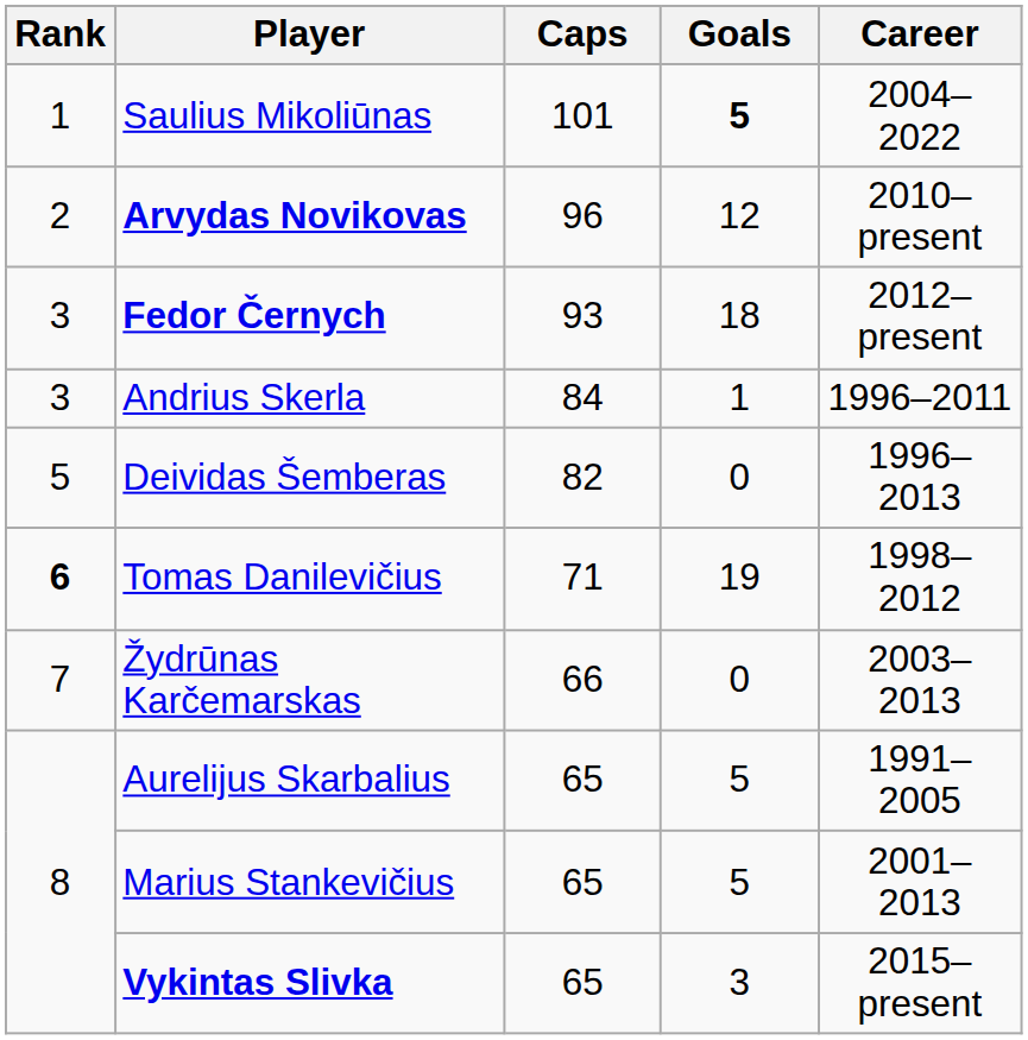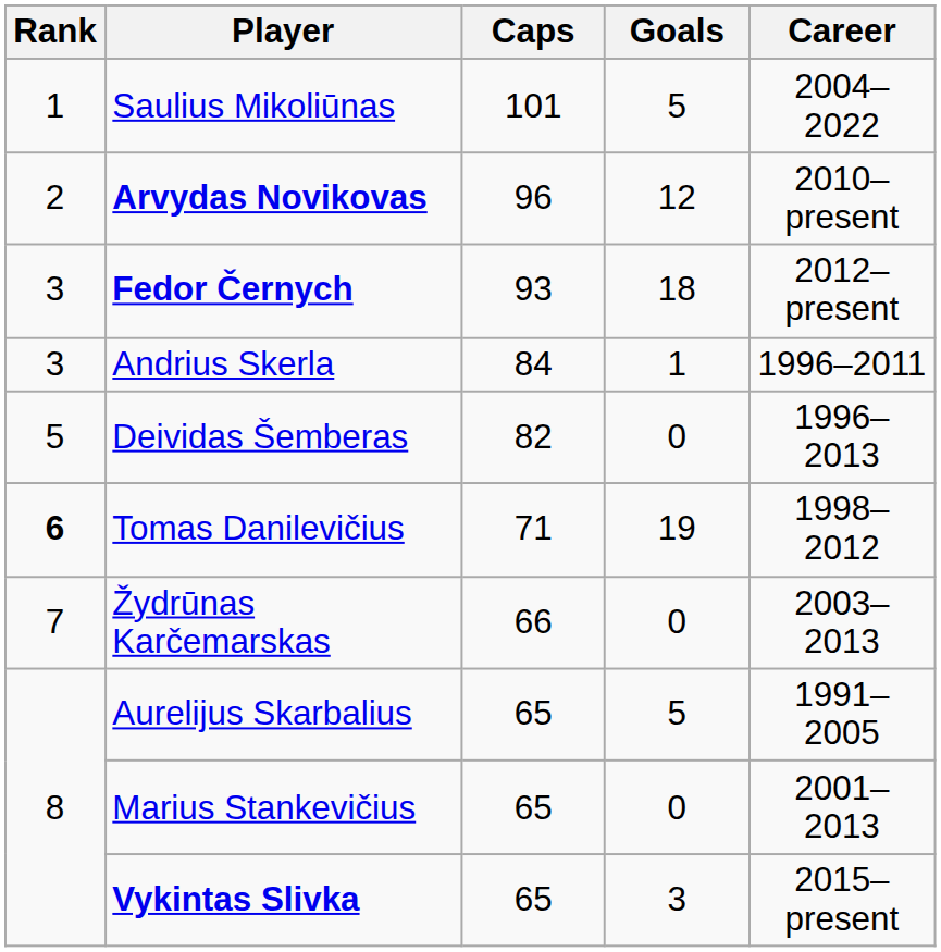Saulius Mikoliūnas | Goals: bold -> normal
Marius Stankevičius | Goals: 5 -> 0
